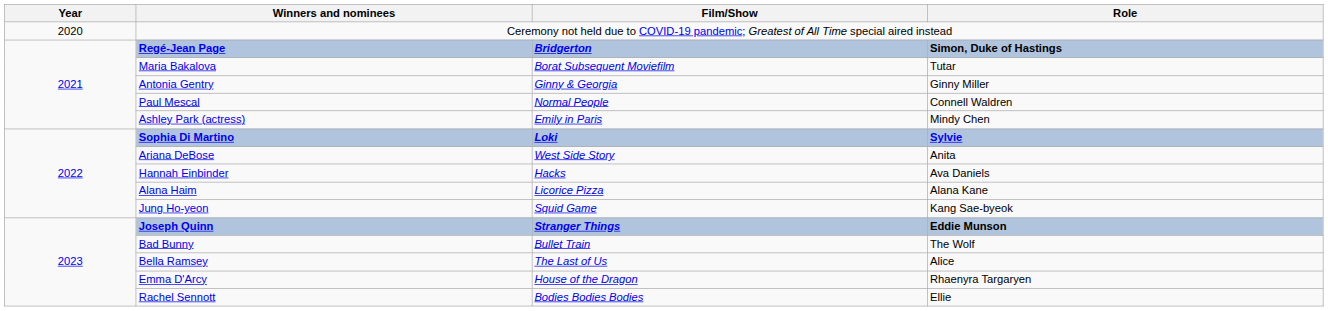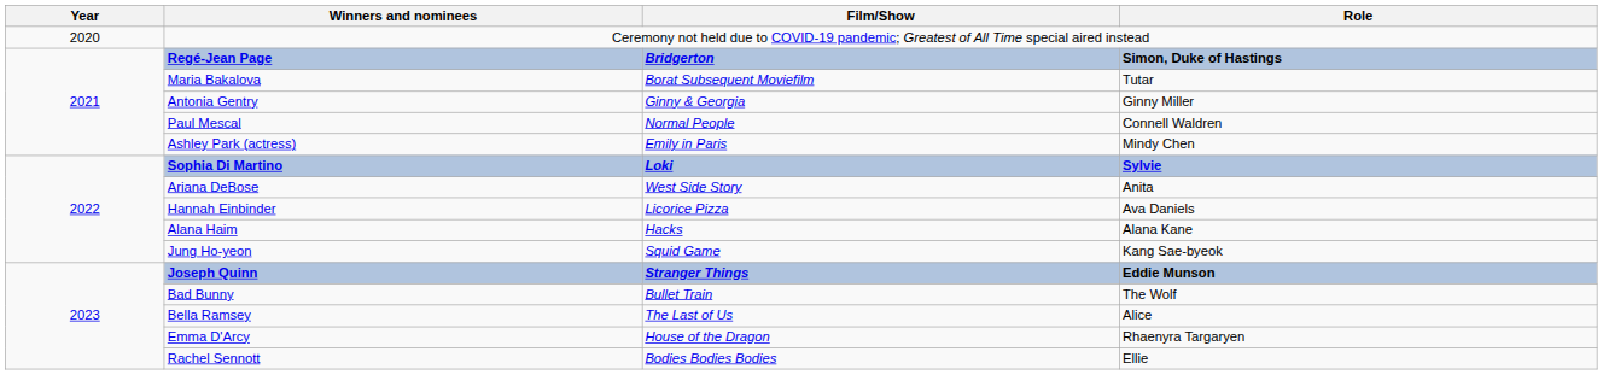Hannah Einbinder | Film/Show: Hacks -> Licorice Pizza
Alana Haim | Film/Show: Licorice Pizza -> Hacks
